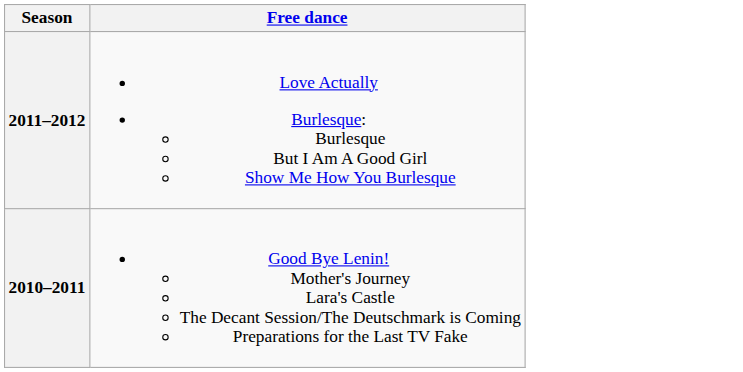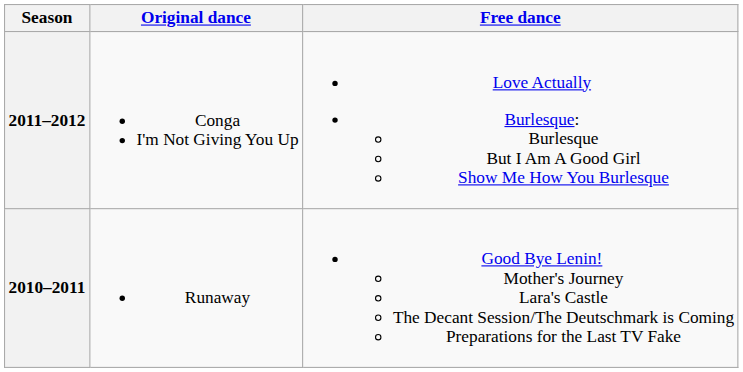+ column: Original dance | Conga I'm Not Giving You Up | Runaway
